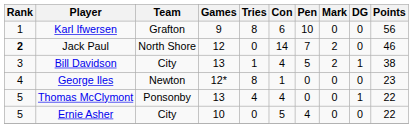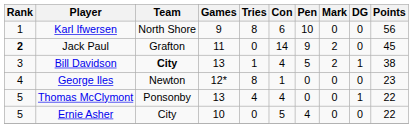Karl Ifwersen | Team: Grafton -> North Shore
Jack Paul | Team: North Shore -> Grafton
Jack Paul | Games: 12 -> 11
Jack Paul | Pen: 7 -> 9
Jack Paul | Points: 46 -> 45
Bill Davidson | Team: normal -> bold
